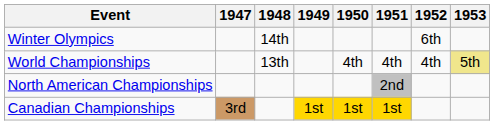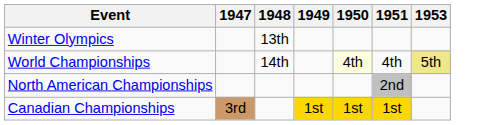- column: 1952 | 6th | 4th
Winter Olympics | 1948: 14th -> 13th
World Championships | 1948: 13th -> 14th
World Championships | 1950: no background -> lightyellow background
